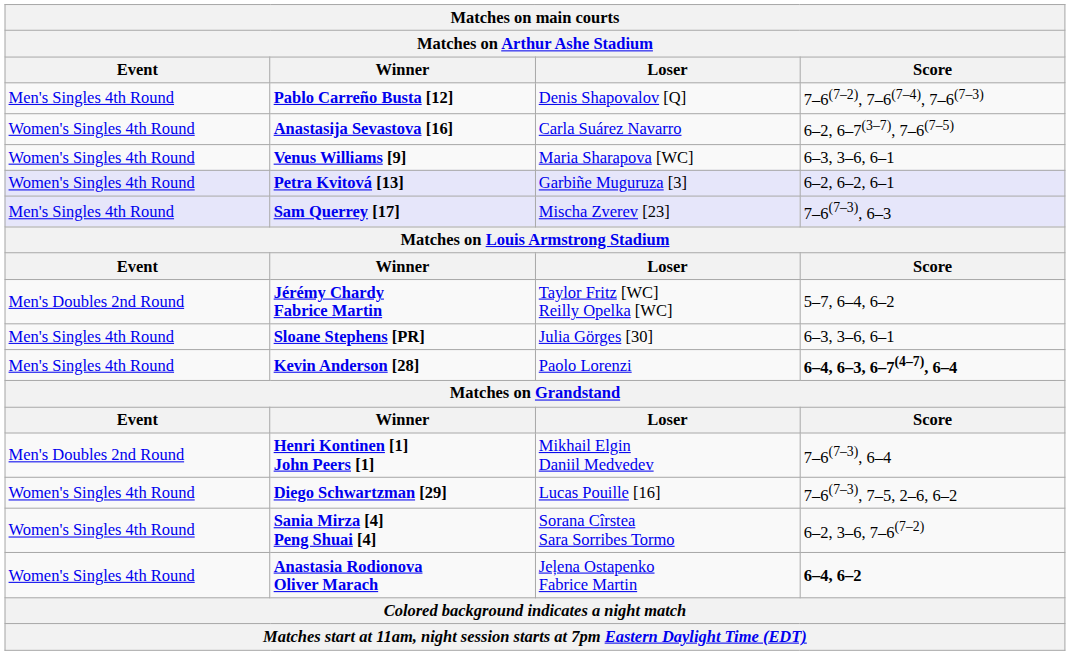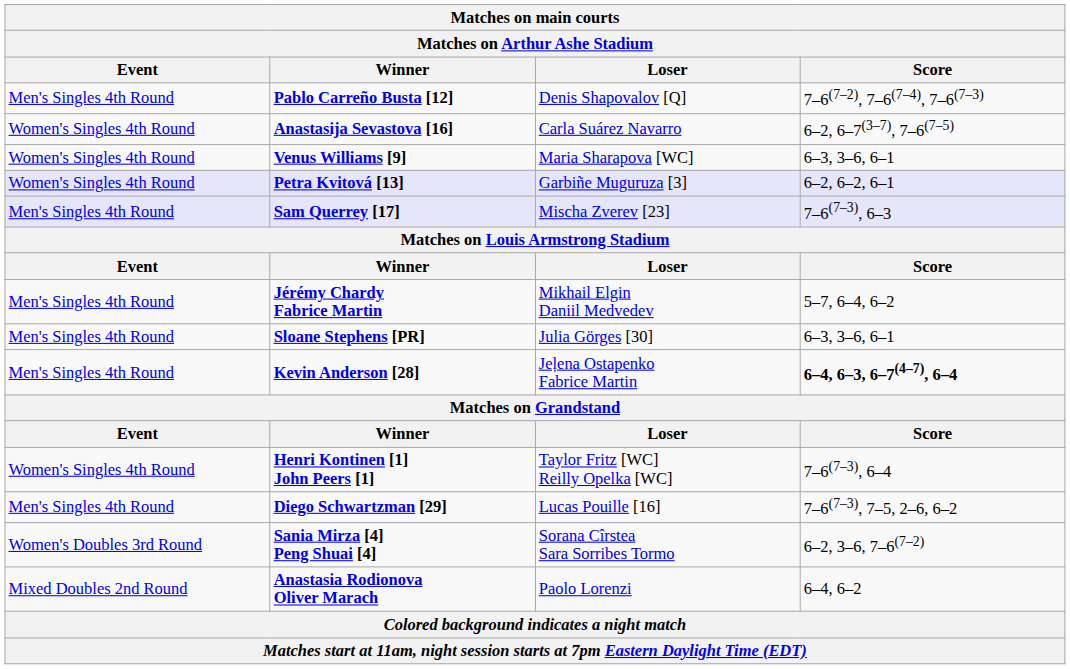Jérémy Chardy Fabrice Martin | Matches on main courts / Event: Men's Doubles 2nd Round -> Men's Singles 4th Round
Jérémy Chardy Fabrice Martin | Matches on main courts / Loser: Taylor Fritz [WC] Reilly Opelka [WC] -> Mikhail Elgin Daniil Medvedev
Kevin Anderson [28] | Matches on main courts / Loser: Paolo Lorenzi -> Jeļena Ostapenko Fabrice Martin
Henri Kontinen [1] John Peers [1] | Matches on main courts / Event: Men's Doubles 2nd Round -> Women's Singles 4th Round
Henri Kontinen [1] John Peers [1] | Matches on main courts / Loser: Mikhail Elgin Daniil Medvedev -> Taylor Fritz [WC] Reilly Opelka [WC]
Diego Schwartzman [29] | Matches on main courts / Event: Women's Singles 4th Round -> Men's Singles 4th Round
Sania Mirza [4] Peng Shuai [4] | Matches on main courts / Event: Women's Singles 4th Round -> Women's Doubles 3rd Round
Anastasia Rodionova Oliver Marach | Matches on main courts / Event: Women's Singles 4th Round -> Mixed Doubles 2nd Round
Anastasia Rodionova Oliver Marach | Matches on main courts / Loser: Jeļena Ostapenko Fabrice Martin -> Paolo Lorenzi
Anastasia Rodionova Oliver Marach | Matches on main courts / Score: bold -> normal
